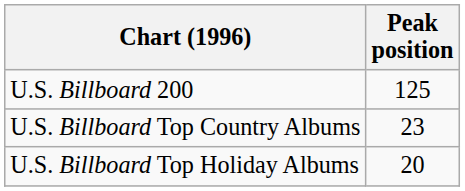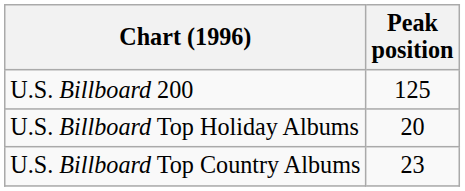rows swapped: U.S. Billboard Top Country Albums <-> U.S. Billboard Top Holiday Albums
